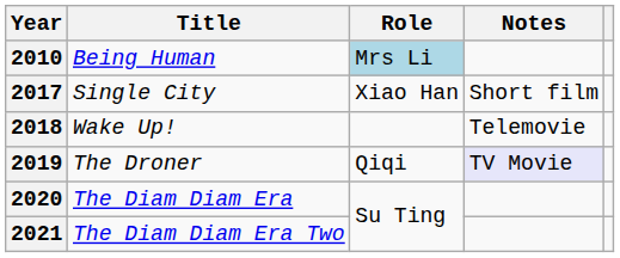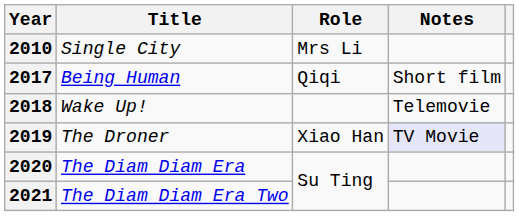2010 | Title: Being Human -> Single City
2010 | Role: lightblue background -> no background
2017 | Title: Single City -> Being Human
2017 | Role: Xiao Han -> Qiqi
2019 | Role: Qiqi -> Xiao Han
